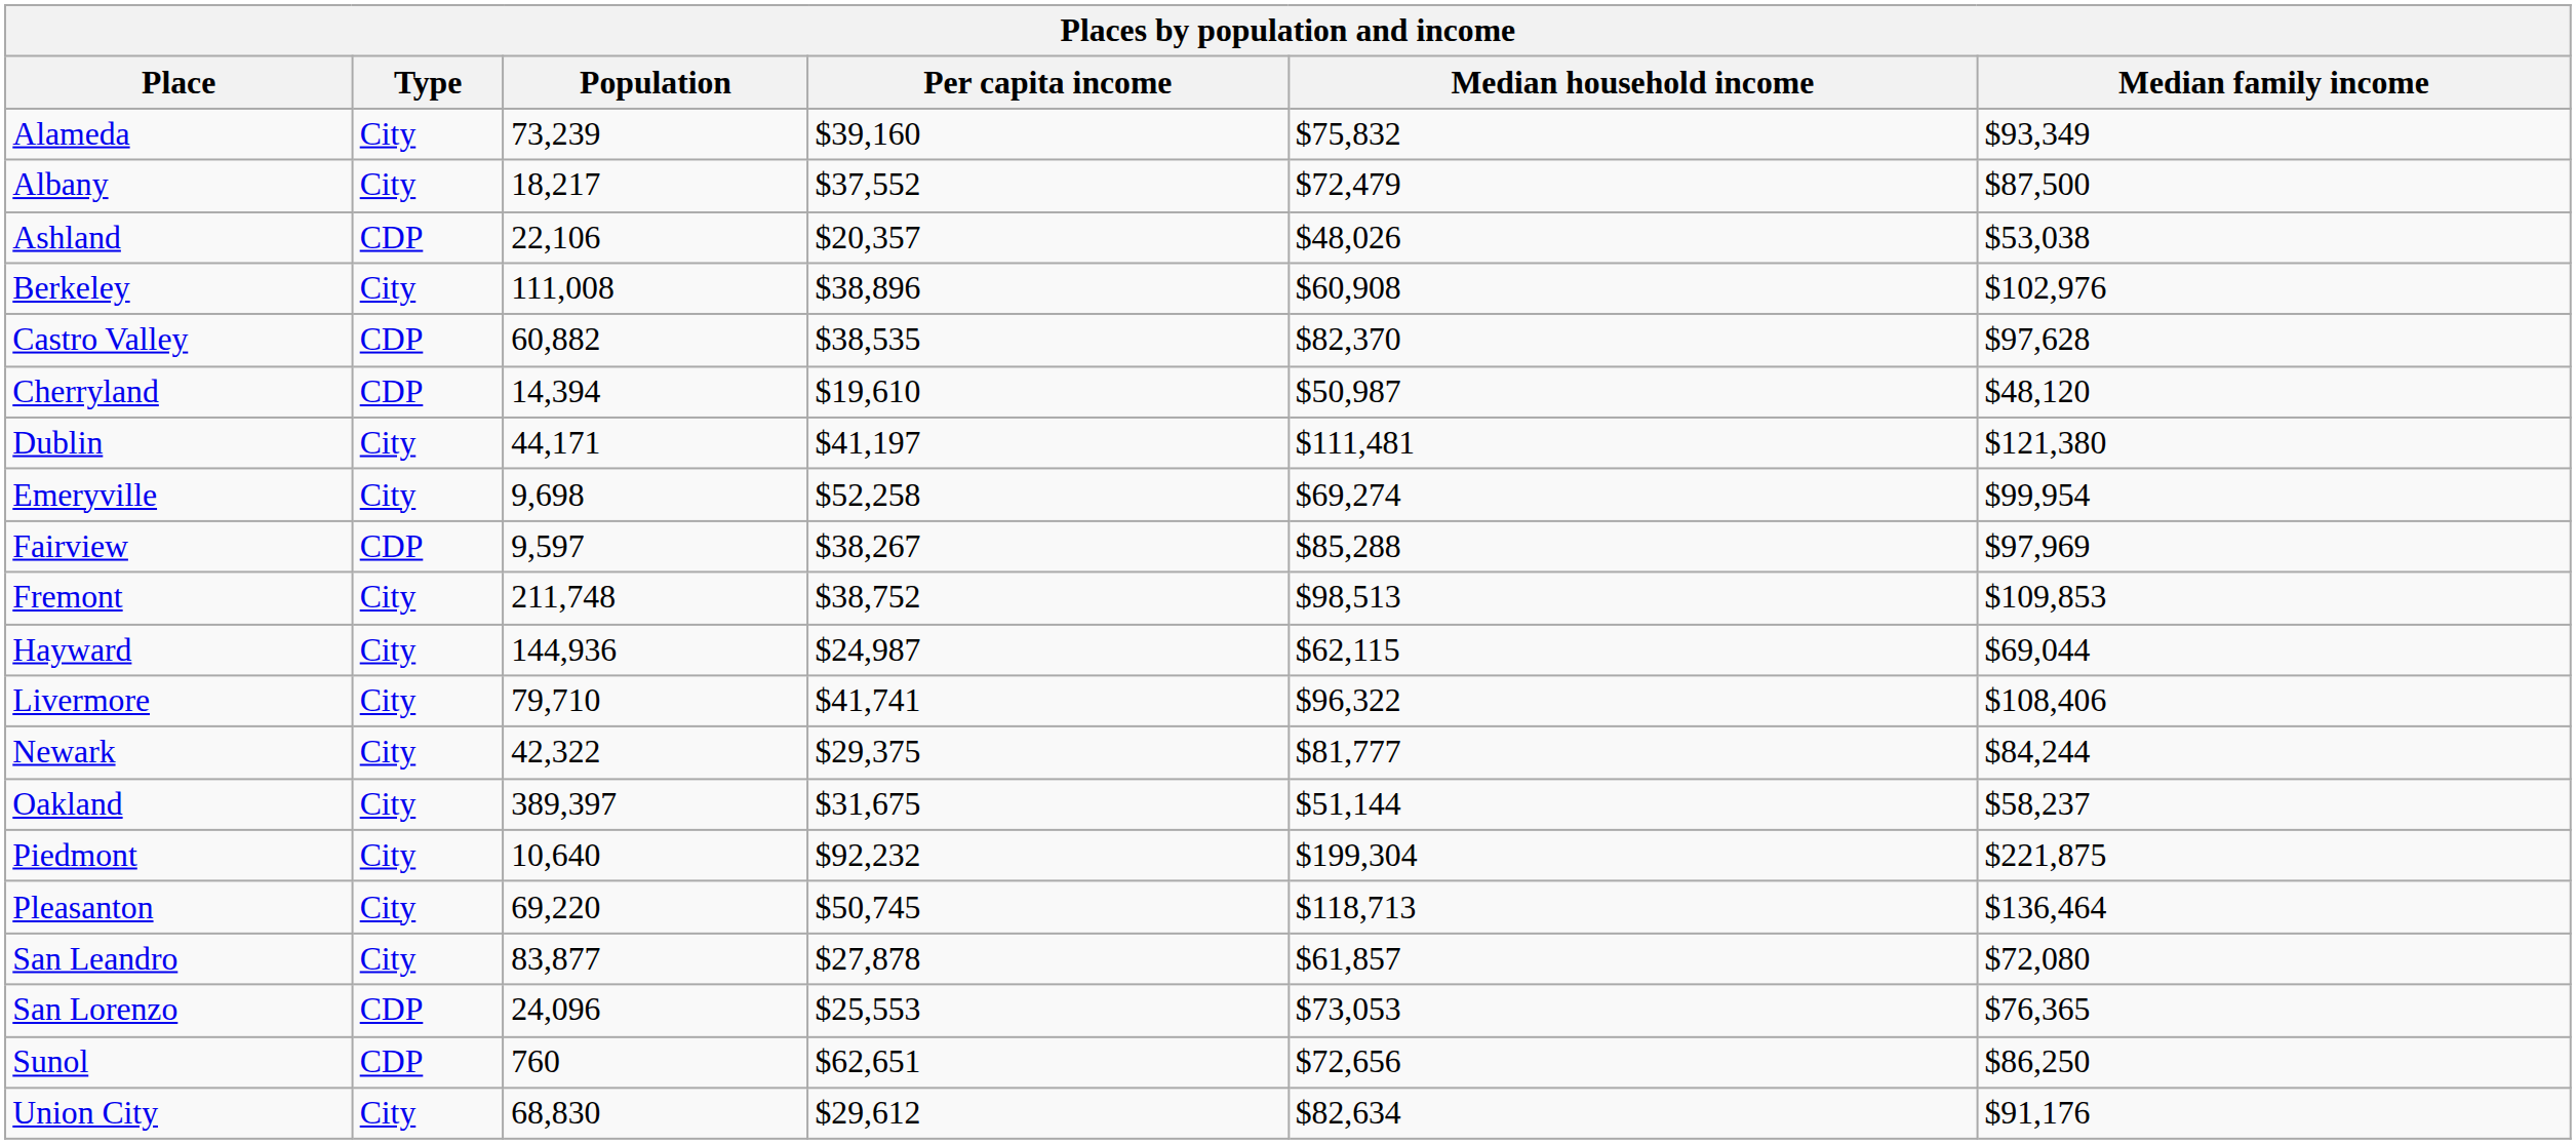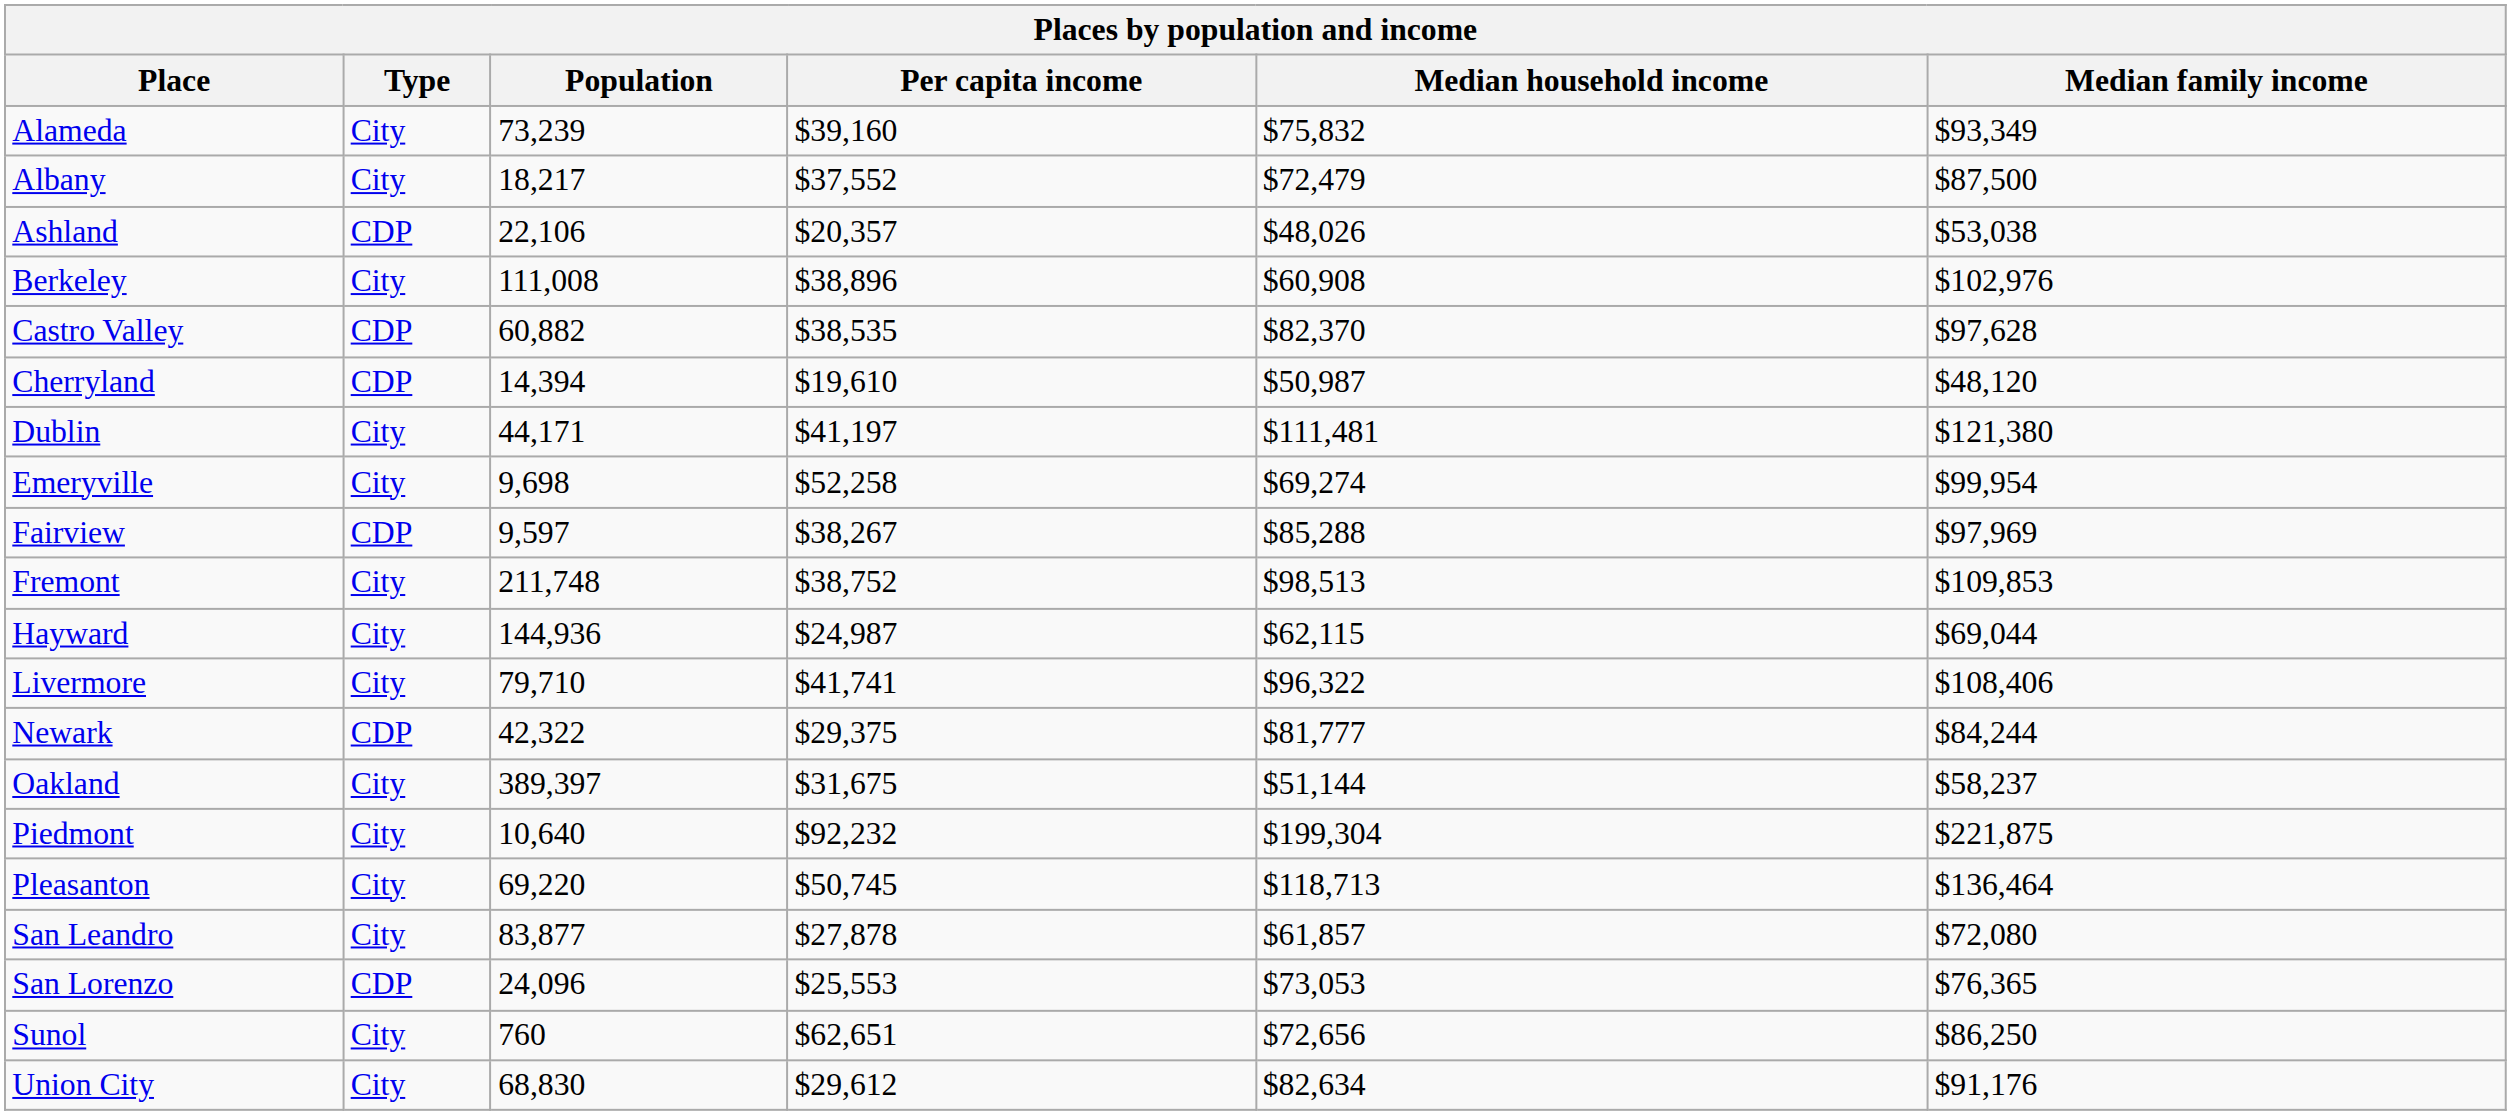Newark | Type: City -> CDP
Sunol | Type: CDP -> City
